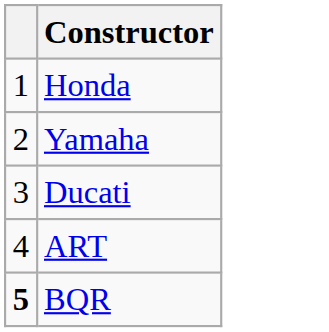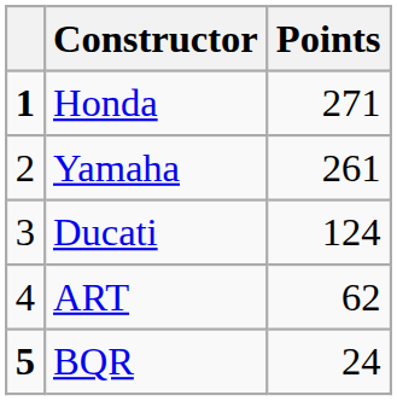+ column: Points | 271 | 261 | 124 | 62 | 24
Honda | column 1: normal -> bold
